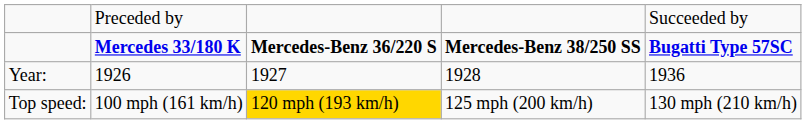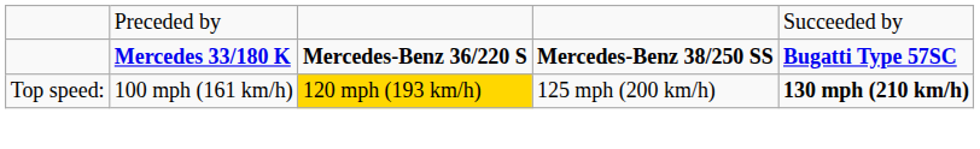- row: Year: | 1926 | 1927 | 1928 | 1936
Top speed: | column 5: normal -> bold
